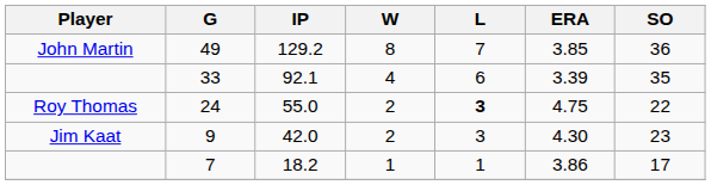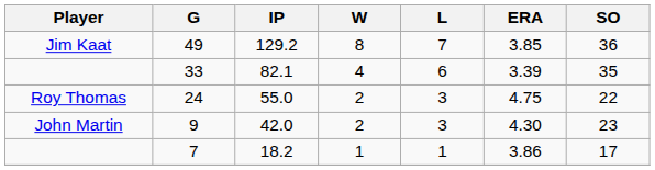49 | Player: John Martin -> Jim Kaat
33 | IP: 92.1 -> 82.1
24 | L: bold -> normal
9 | Player: Jim Kaat -> John Martin
